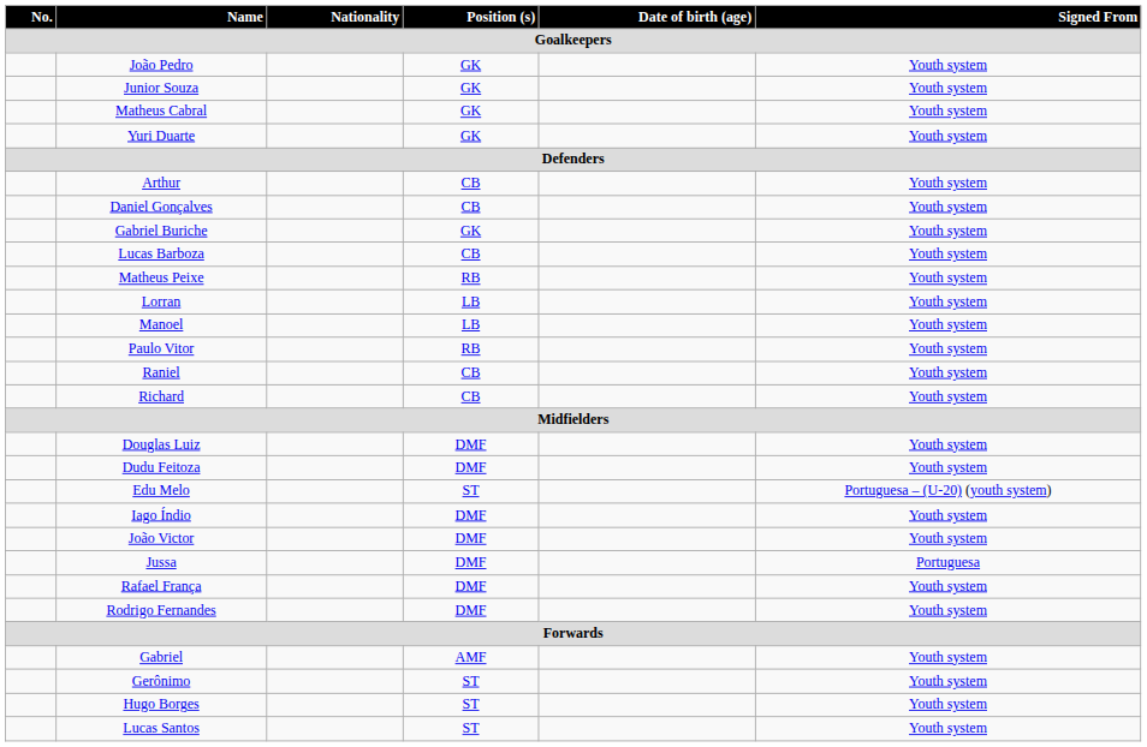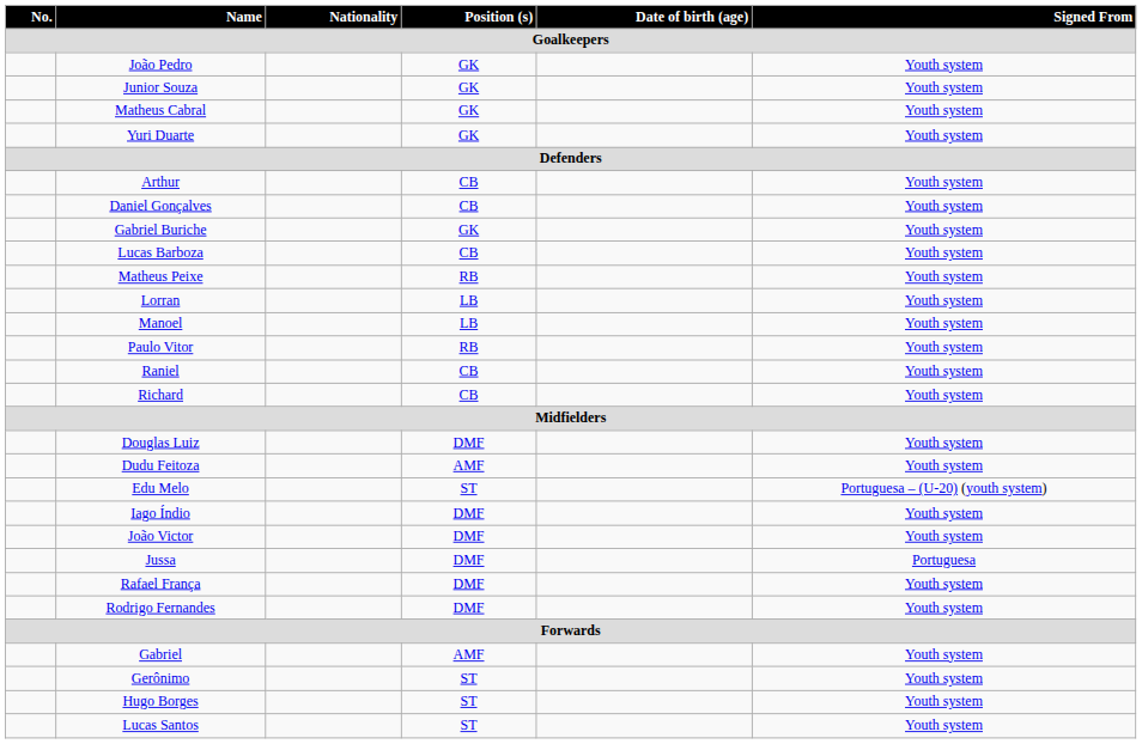Dudu Feitoza | Position (s) / Goalkeepers: DMF -> AMF
